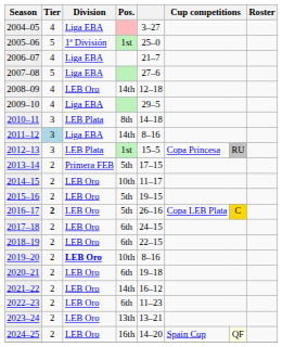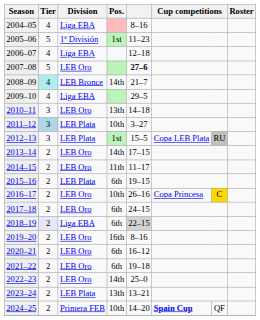2004–05 | column 5: 3–27 -> 8–16
2005–06 | column 5: 25–0 -> 11–23
2006–07 | column 5: 21–7 -> 12–18
2007–08 | Division: Liga EBA -> LEB Oro
2007–08 | column 5: normal -> bold
2008–09 | Tier: no background -> paleturquoise background
2008–09 | Division: LEB Oro -> LEB Bronce
2008–09 | column 5: 12–18 -> 21–7
2010–11 | Division: LEB Plata -> LEB Oro
2010–11 | Pos.: 8th -> 13th
2011–12 | Division: Liga EBA -> LEB Plata
2011–12 | Pos.: 14th -> 10th
2011–12 | column 5: 8–16 -> 3–27
2012–13 | column 6: Copa Princesa -> Copa LEB Plata
2013–14 | Division: Primera FEB -> LEB Oro
2013–14 | Pos.: 5th -> 14th
2014–15 | Pos.: 10th -> 11th
2015–16 | Division: LEB Oro -> LEB Plata
2015–16 | Pos.: 5th -> 6th
2016–17 | Tier: bold -> normal
2016–17 | Pos.: 5th -> 10th
2016–17 | column 6: Copa LEB Plata -> Copa Princesa
2018–19 | Tier: no background -> lavender background
2018–19 | Division: LEB Oro -> Liga EBA
2018–19 | column 5: no background -> lightgrey background
2019–20 | Division: bold -> normal
2019–20 | Pos.: 10th -> 16th
2020–21 | column 5: 19–18 -> 16–12
2021–22 | Pos.: 14th -> 6th
2021–22 | column 5: 16–12 -> 19–18
2022–23 | Pos.: 6th -> 14th
2022–23 | column 5: 11–23 -> 25–0
2023–24 | Division: LEB Oro -> LEB Plata
2024–25 | Division: LEB Oro -> Primera FEB
2024–25 | Pos.: 16th -> 10th
2024–25 | column 6: normal -> bold
2024–25 | column 7: lightyellow background -> no background
